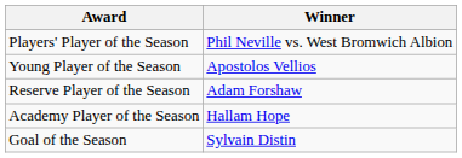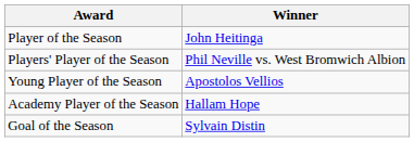+ row: Player of the Season | John Heitinga
- row: Reserve Player of the Season | Adam Forshaw
